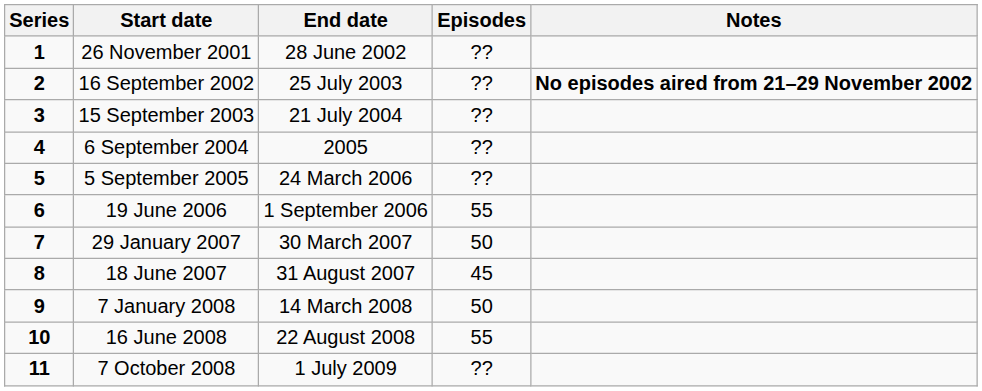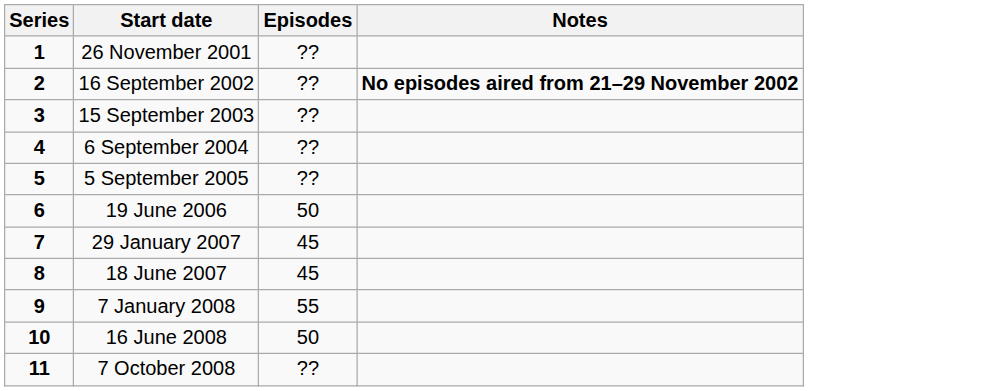- column: End date | 28 June 2002 | 25 July 2003 | 21 July 2004 | 2005 | 24 March 2006 | 1 September 2006 | 30 March 2007 | 31 August 2007 | 14 March 2008 | 22 August 2008 | 1 July 2009
19 June 2006 | Episodes: 55 -> 50
29 January 2007 | Episodes: 50 -> 45
7 January 2008 | Episodes: 50 -> 55
16 June 2008 | Episodes: 55 -> 50
